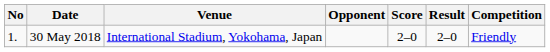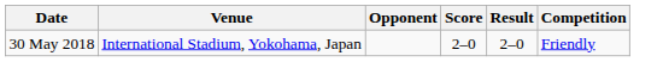- column: No | 1.
